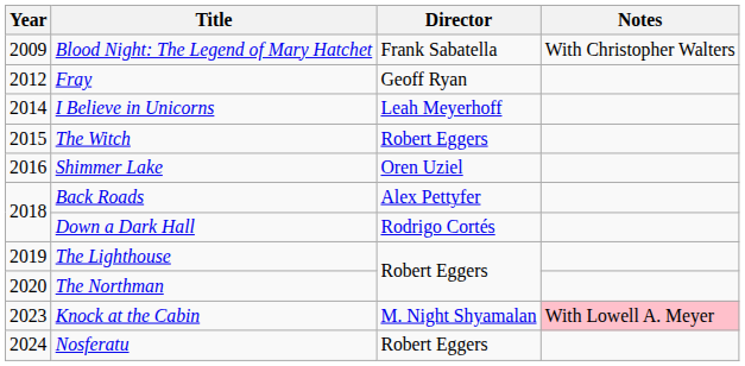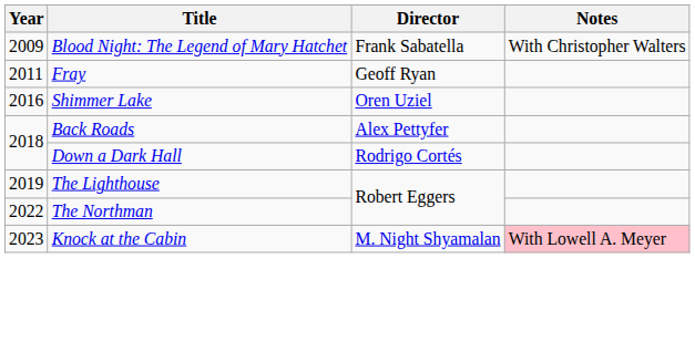Fray | Year: 2012 -> 2011
- row: 2014 | I Believe in Unicorns | Leah Meyerhoff
- row: 2015 | The Witch | Robert Eggers
The Northman | Year: 2020 -> 2022
- row: 2024 | Nosferatu | Robert Eggers
